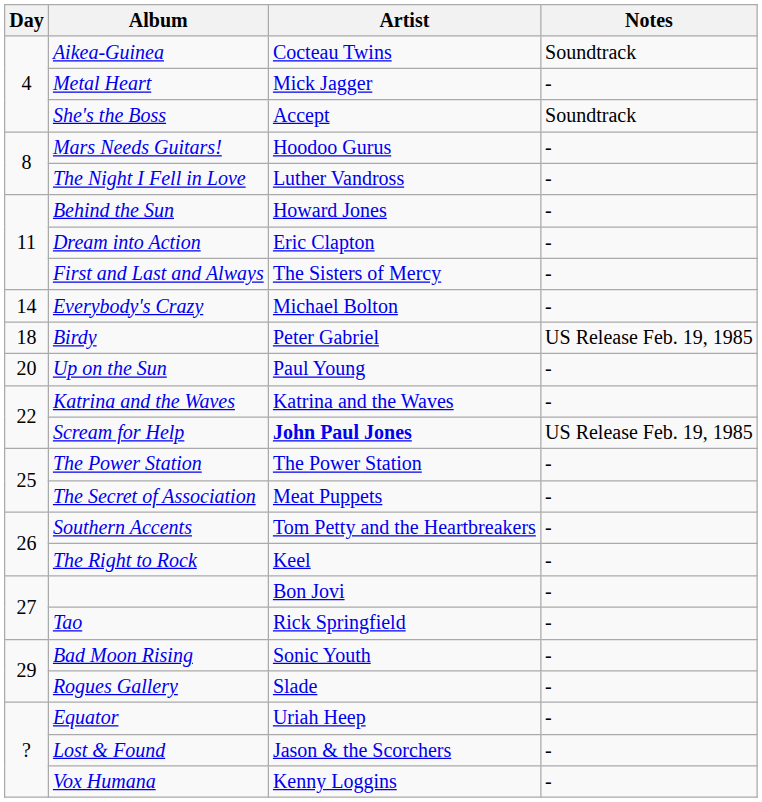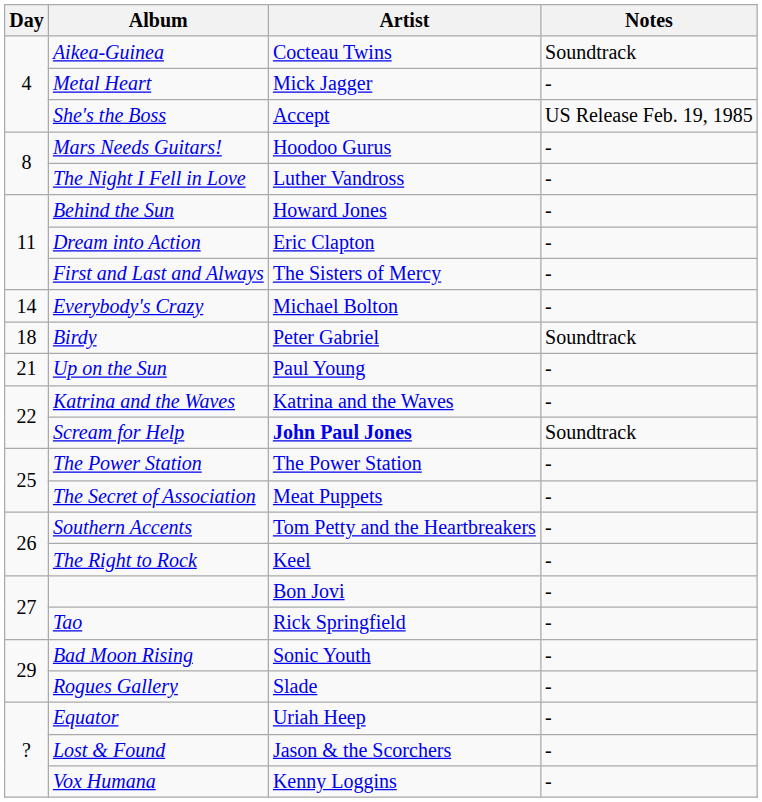She's the Boss | Notes: Soundtrack -> US Release Feb. 19, 1985
Birdy | Notes: US Release Feb. 19, 1985 -> Soundtrack
Up on the Sun | Day: 20 -> 21
Scream for Help | Notes: US Release Feb. 19, 1985 -> Soundtrack
